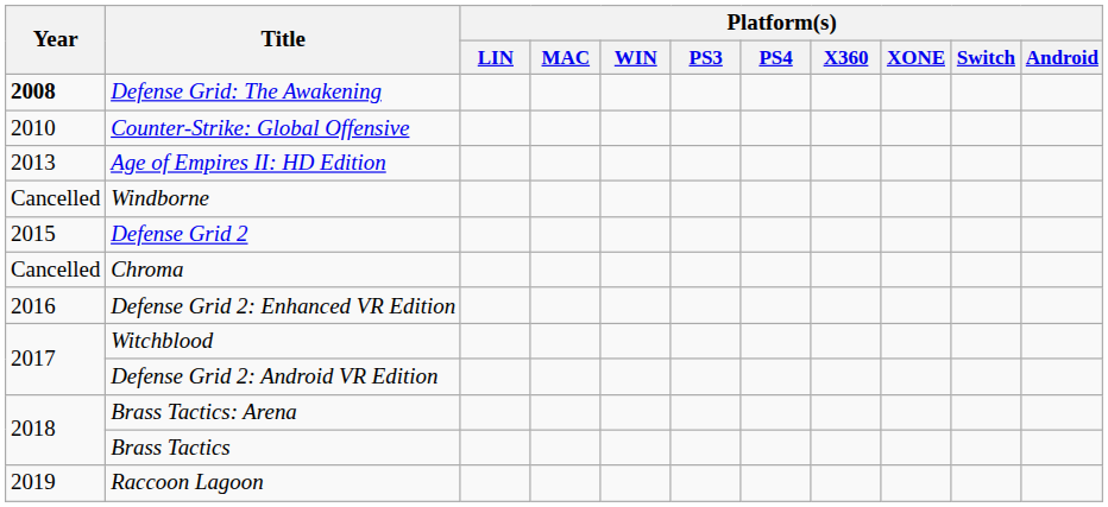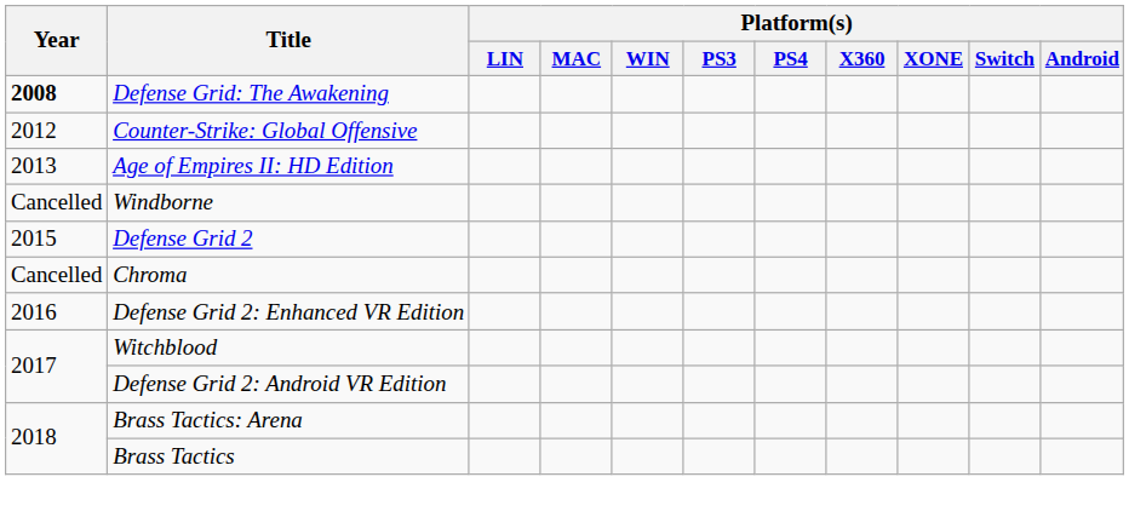Counter-Strike: Global Offensive | Year: 2010 -> 2012
- row: 2019 | Raccoon Lagoon
